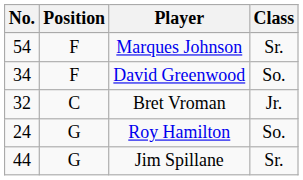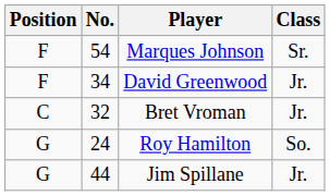columns swapped: No. <-> Position
David Greenwood | Class: So. -> Jr.
Jim Spillane | Class: Sr. -> Jr.
